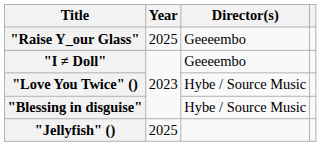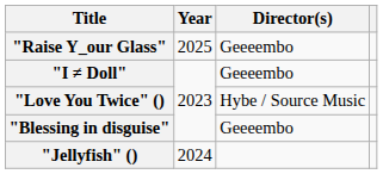"Blessing in disguise" | Director(s): Hybe / Source Music -> Geeeembo
"Jellyfish" () | Year: 2025 -> 2024
